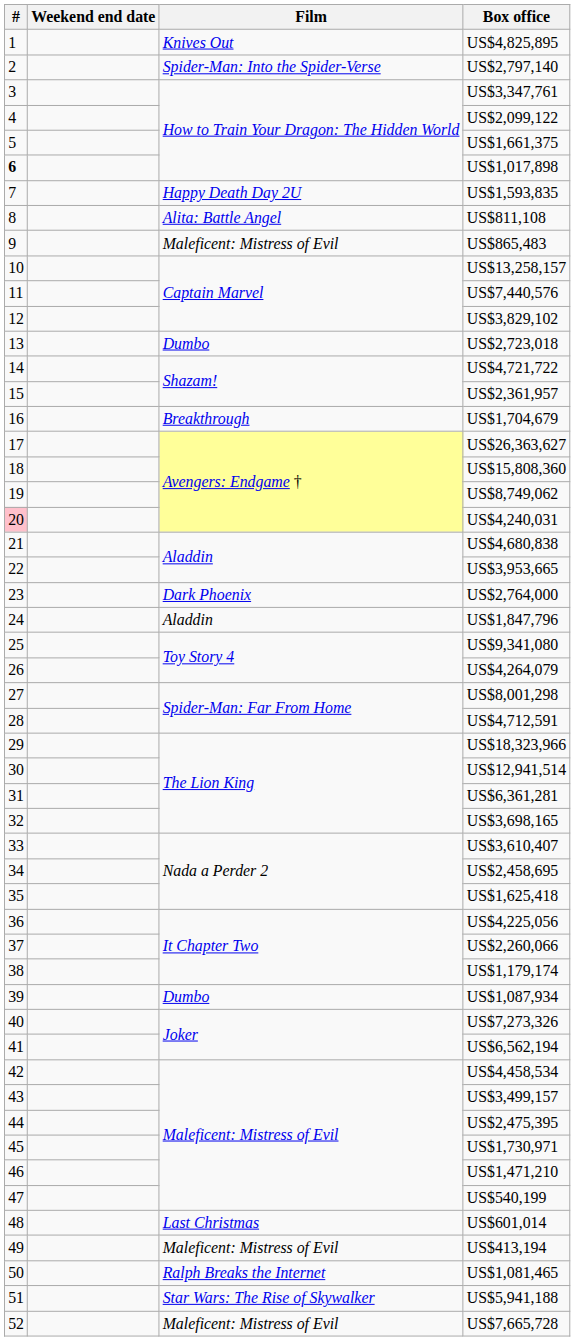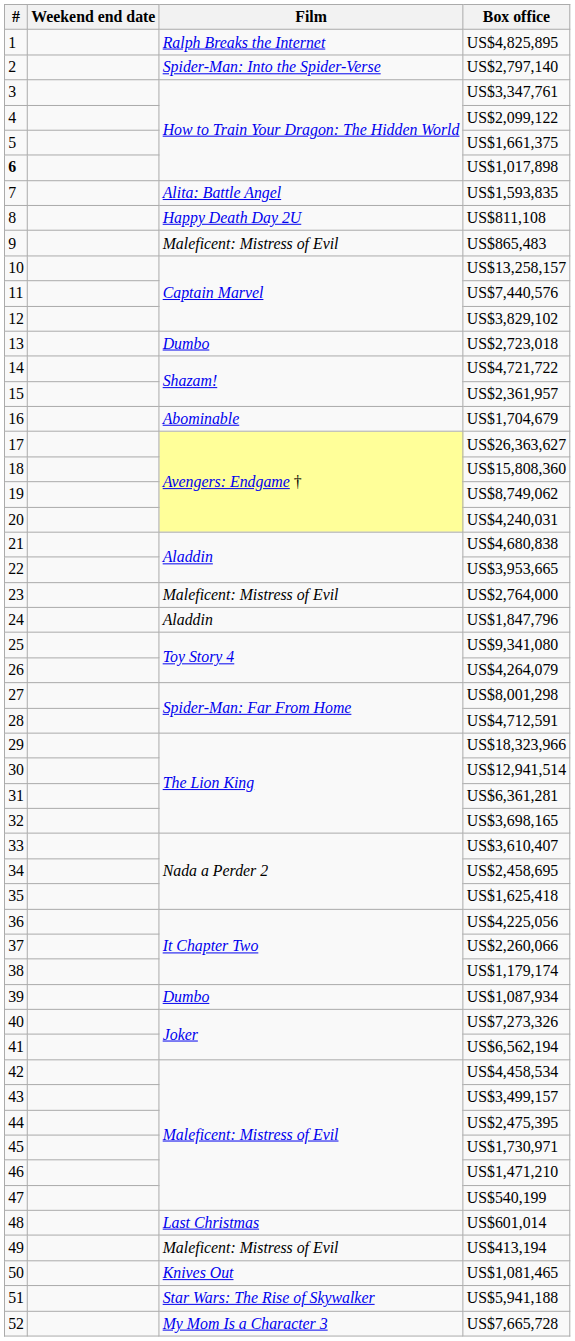US$4,825,895 | Film: Knives Out -> Ralph Breaks the Internet
US$1,593,835 | Film: Happy Death Day 2U -> Alita: Battle Angel
US$811,108 | Film: Alita: Battle Angel -> Happy Death Day 2U
US$1,704,679 | Film: Breakthrough -> Abominable
US$4,240,031 | #: pink background -> no background
US$2,764,000 | Film: Dark Phoenix -> Maleficent: Mistress of Evil
US$1,081,465 | Film: Ralph Breaks the Internet -> Knives Out
US$7,665,728 | Film: Maleficent: Mistress of Evil -> My Mom Is a Character 3
